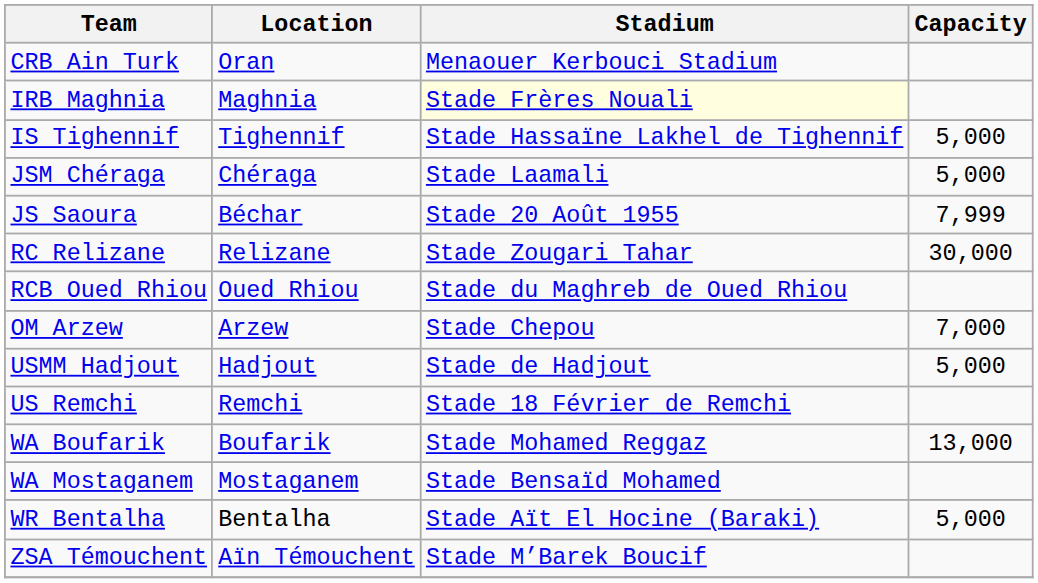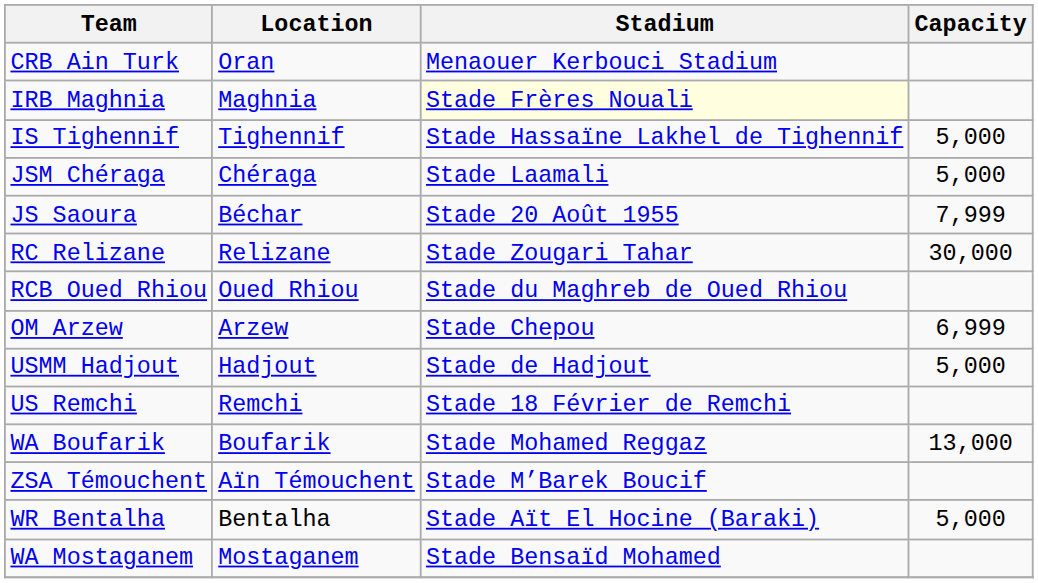OM Arzew | Capacity: 7,000 -> 6,999
rows swapped: WA Mostaganem <-> ZSA Témouchent
